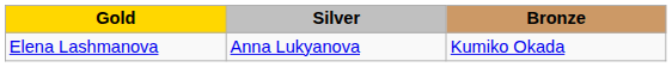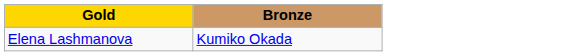- column: Silver | Anna Lukyanova
